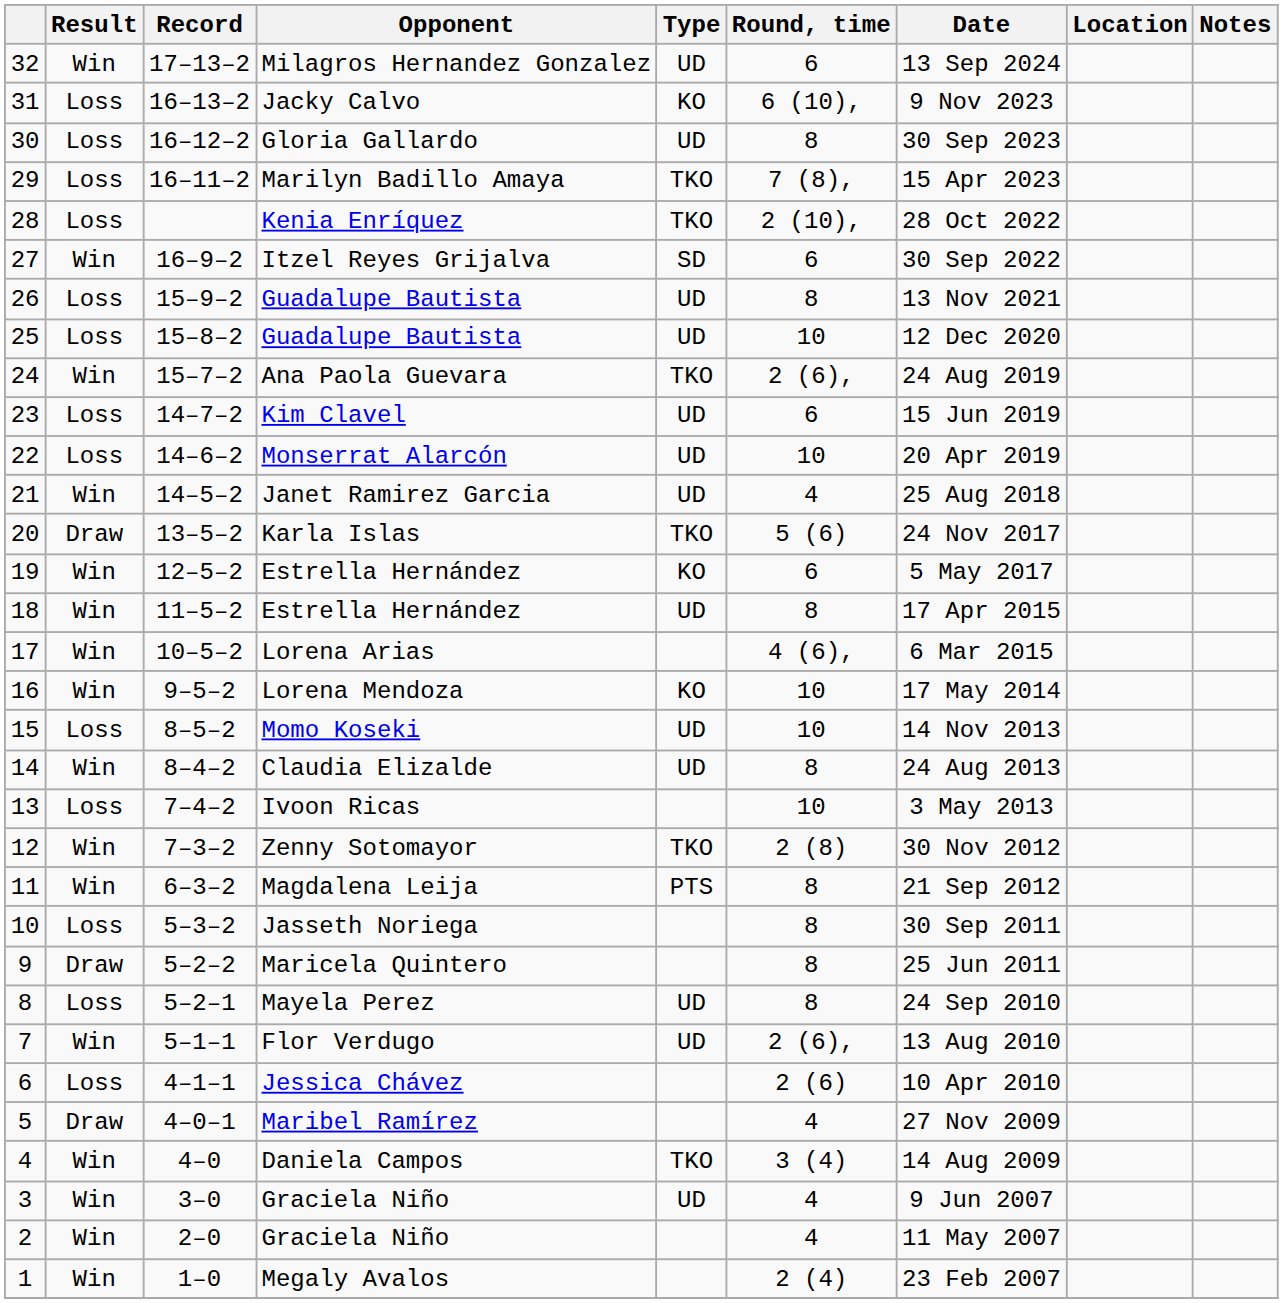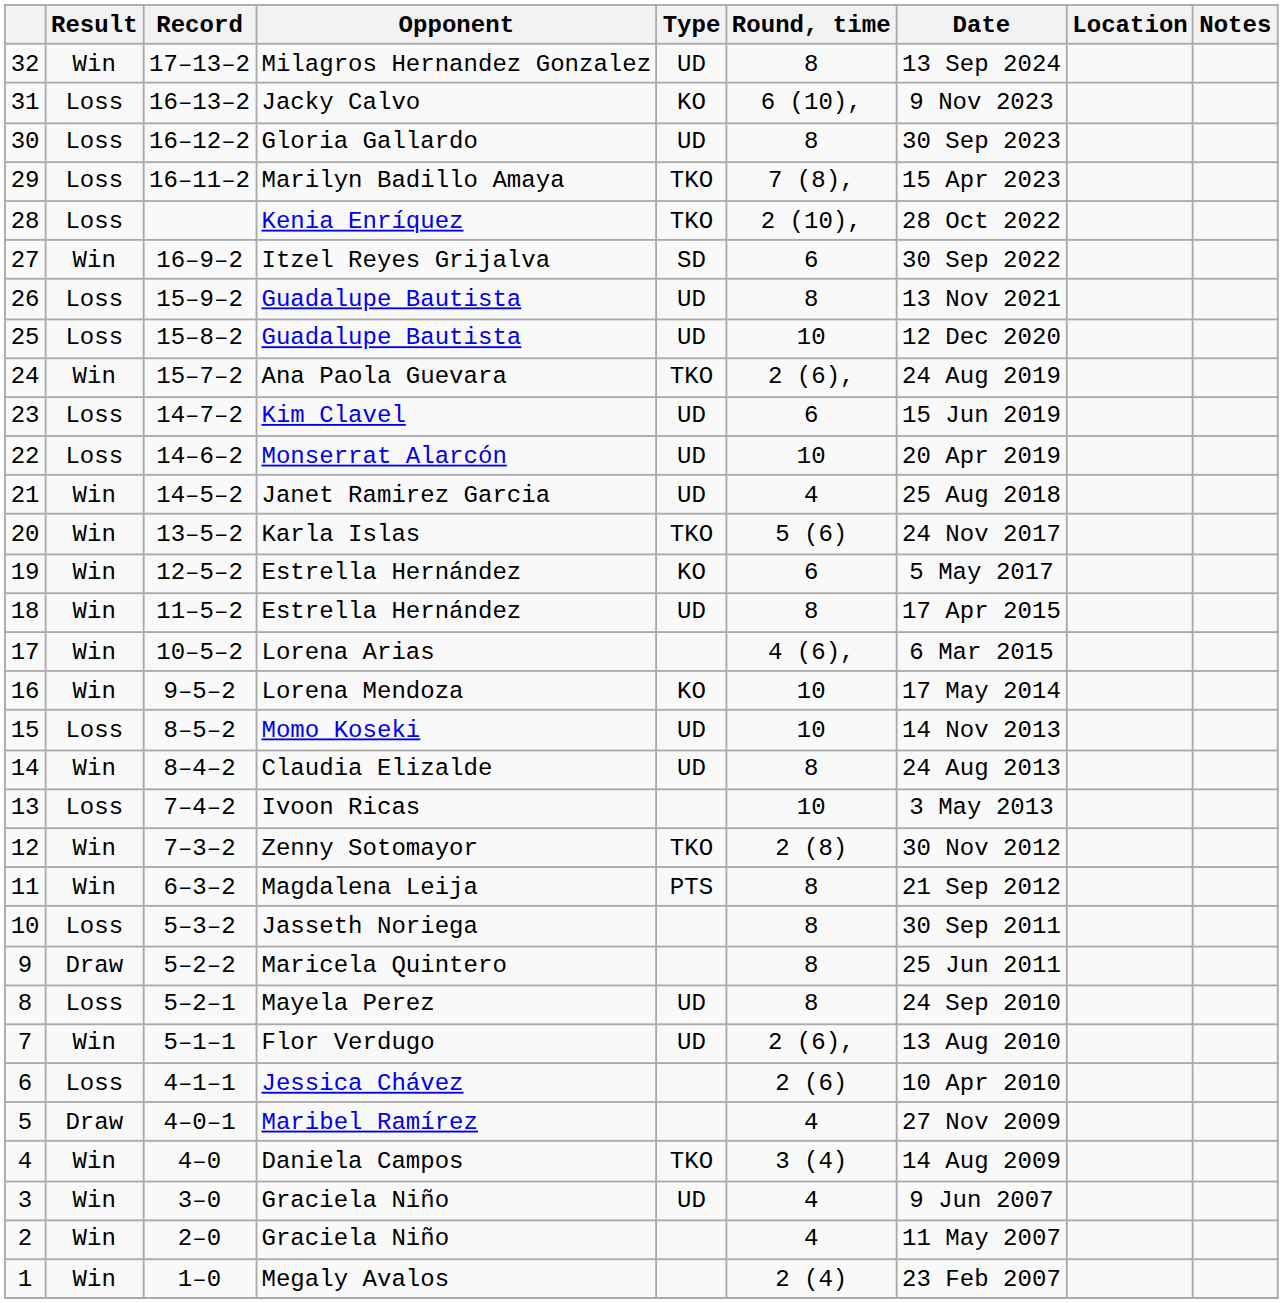Milagros Hernandez Gonzalez | Round, time: 6 -> 8
Karla Islas | Result: Draw -> Win
